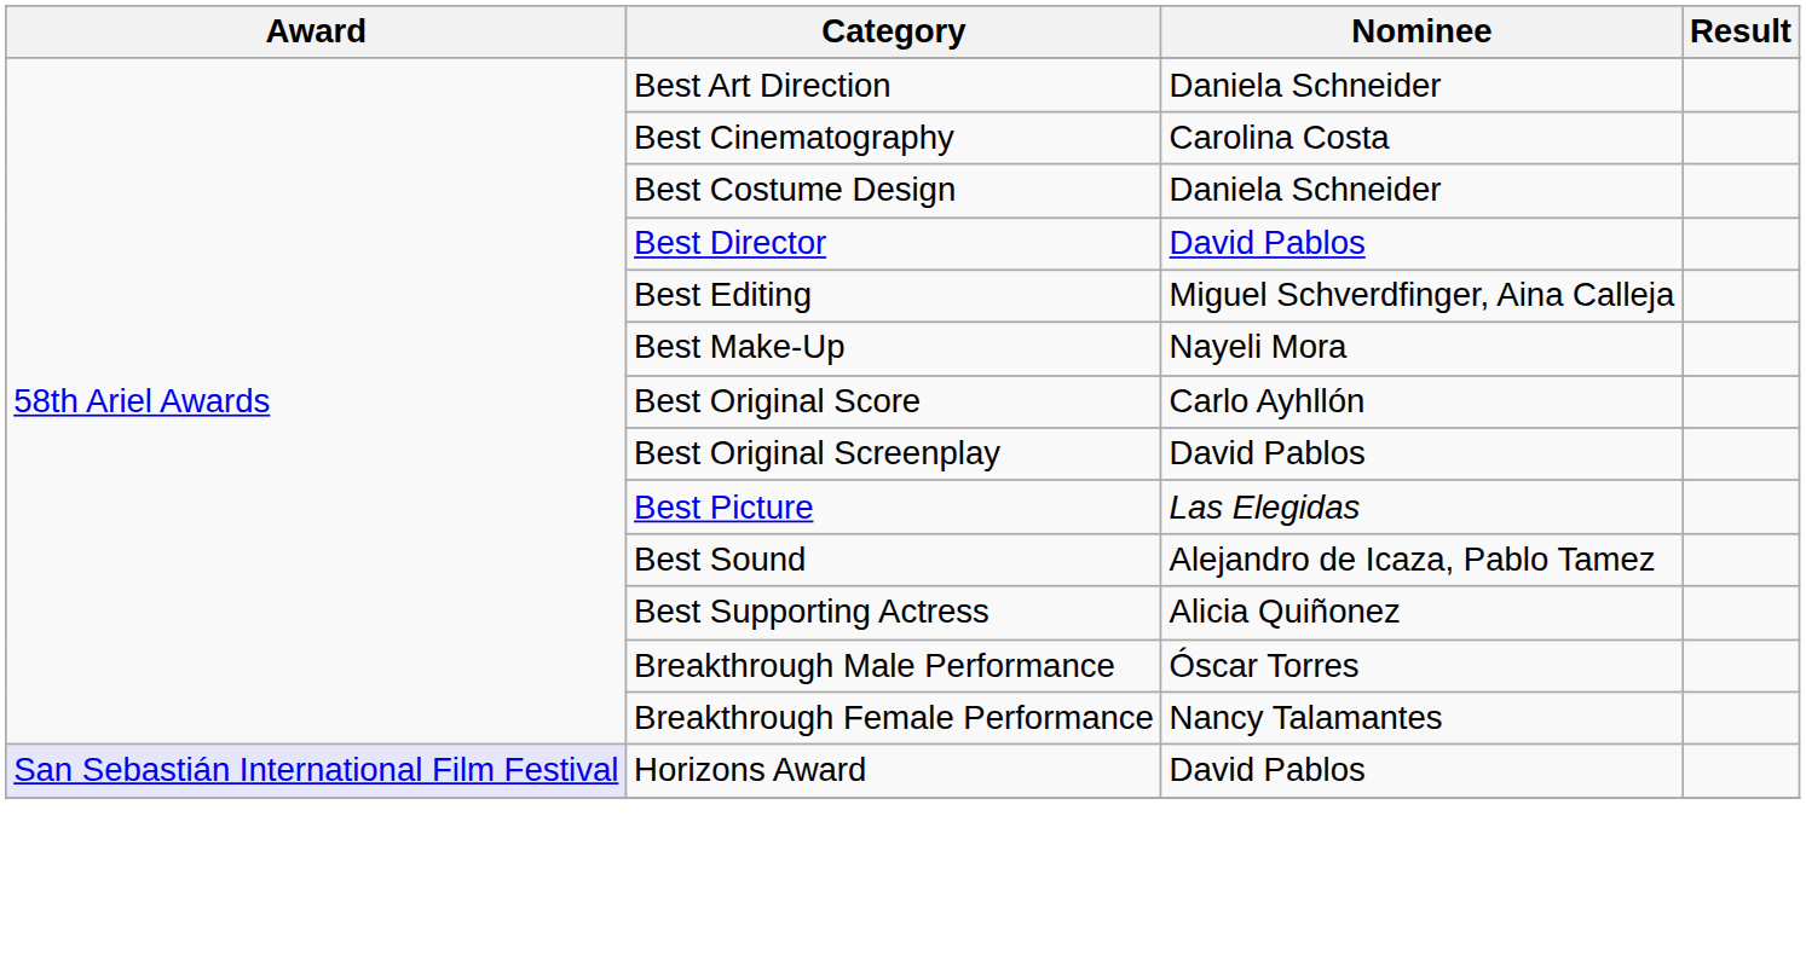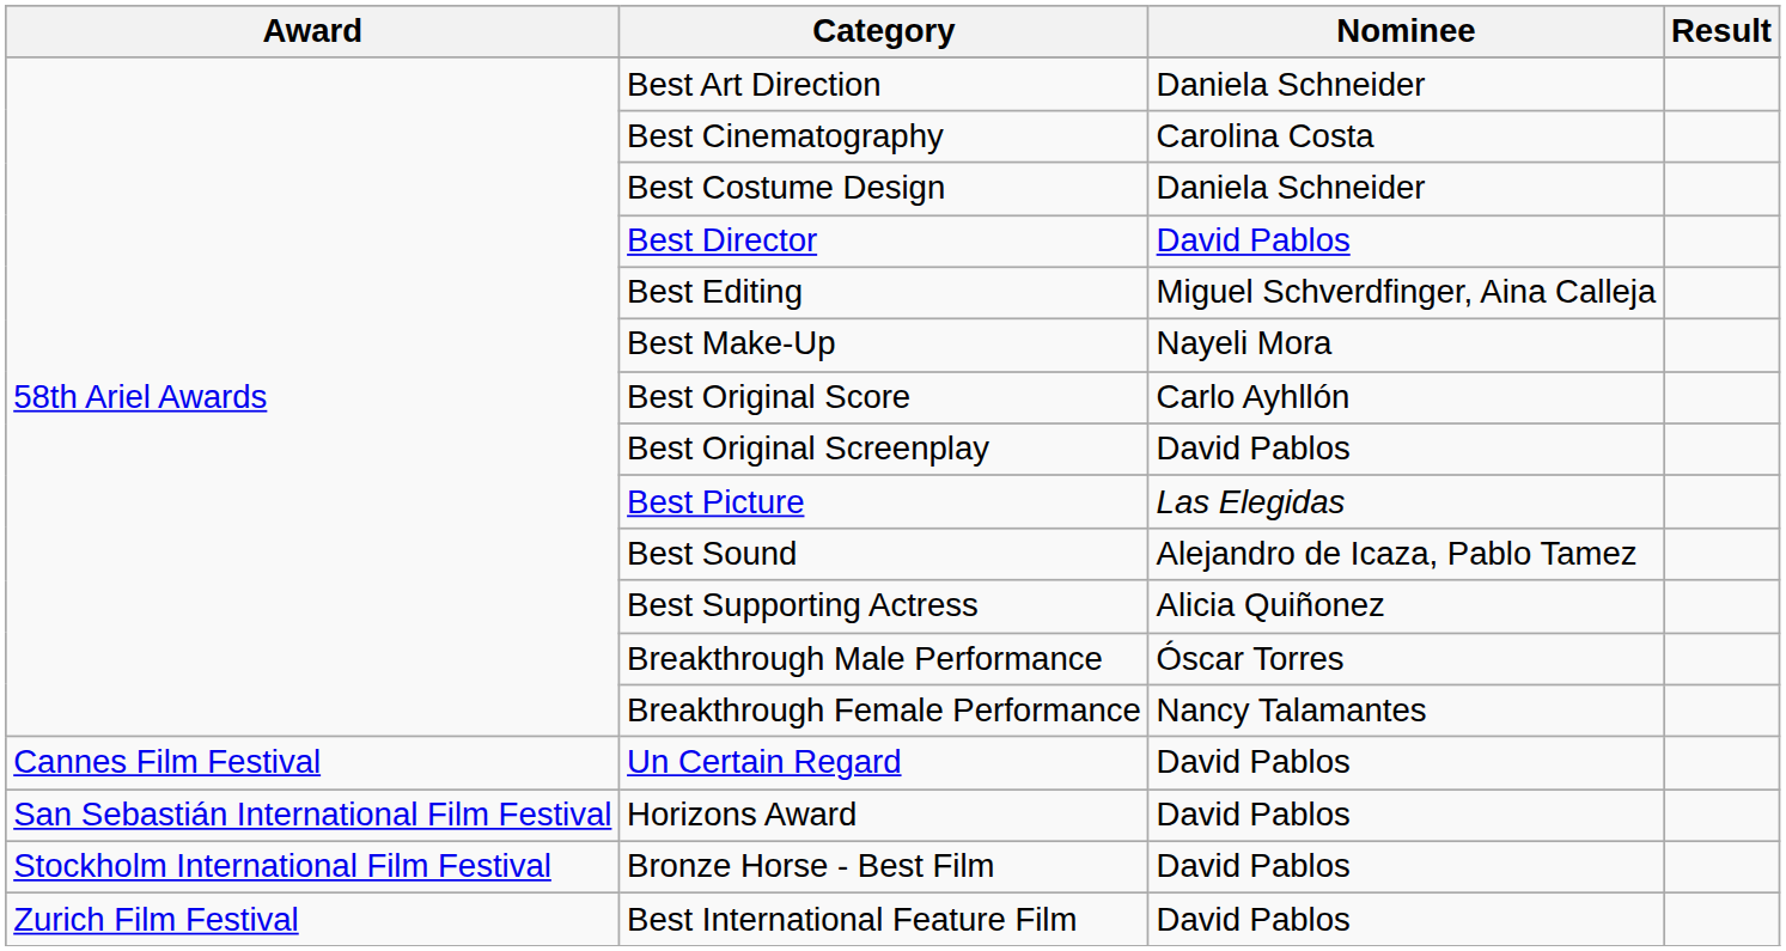+ row: Cannes Film Festival | Un Certain Regard | David Pablos
Horizons Award | Award: lavender background -> no background
+ row: Stockholm International Film Festival | Bronze Horse - Best Film | David Pablos
+ row: Zurich Film Festival | Best International Feature Film | David Pablos
